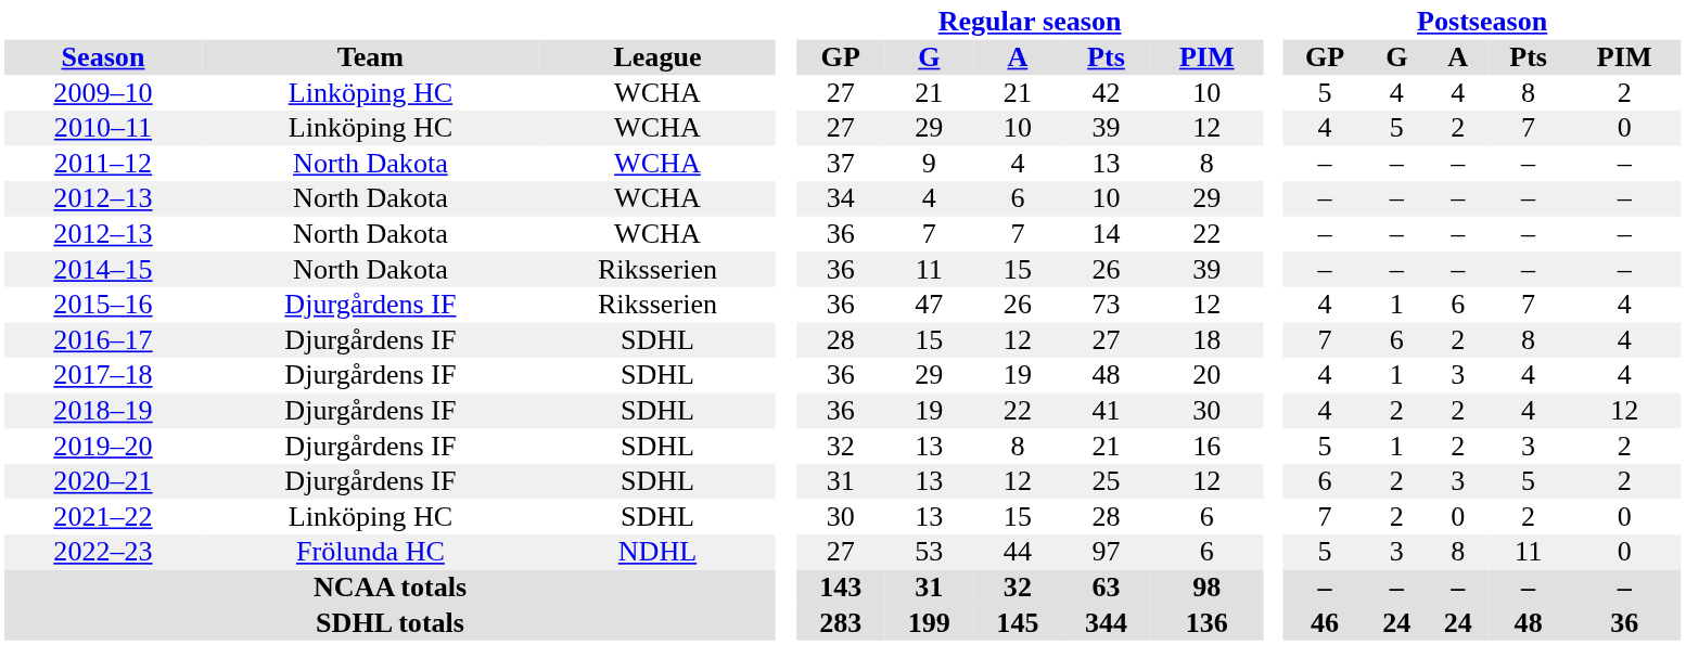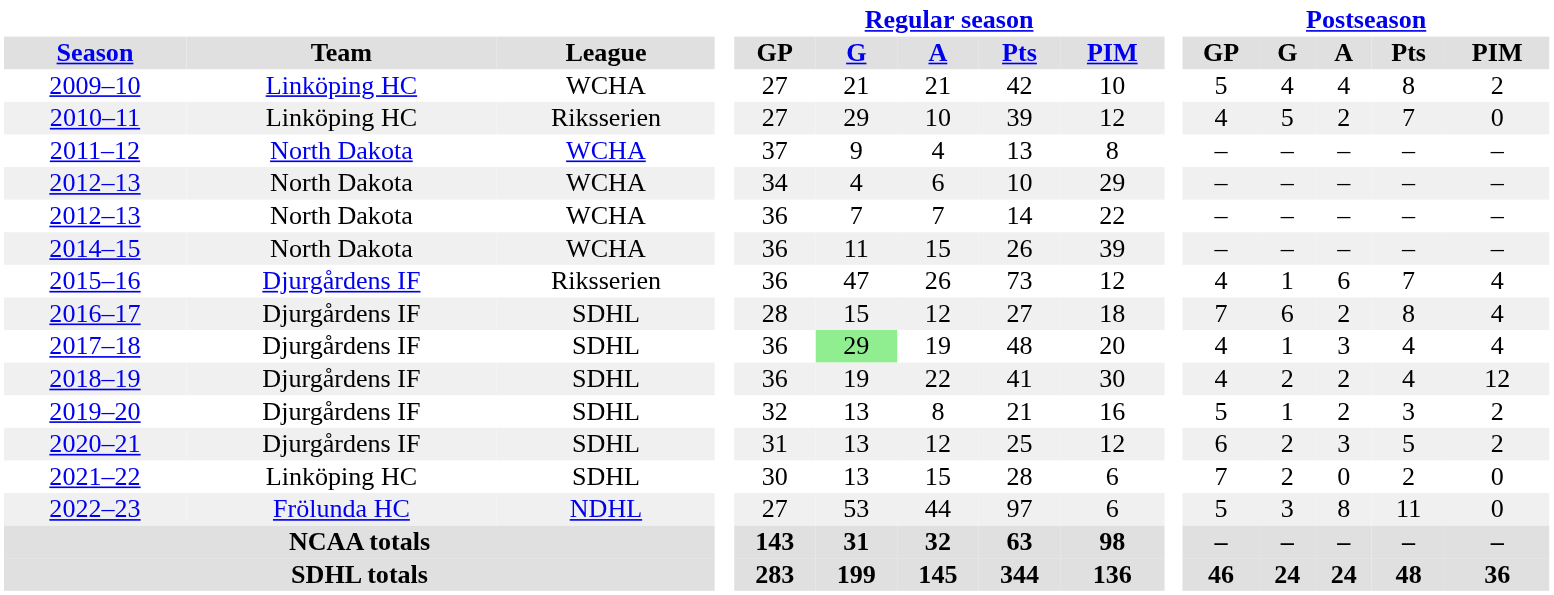2010–11 | League: WCHA -> Riksserien
2014–15 | League: Riksserien -> WCHA
2017–18 | Regular season / G: no background -> lightgreen background
